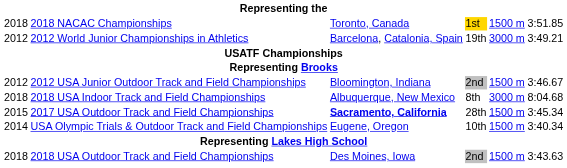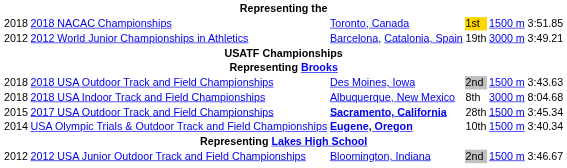rows swapped: 2018 USA Outdoor Track and Field Championships <-> 2012 USA Junior Outdoor Track and Field Championships
USA Olympic Trials & Outdoor Track and Field Championships | column 3: normal -> bold
